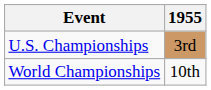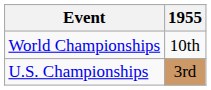rows swapped: World Championships <-> U.S. Championships
